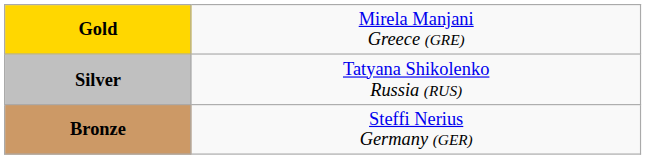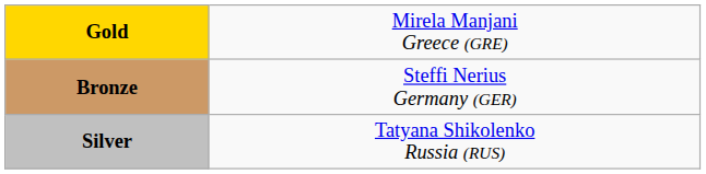rows swapped: Silver <-> Bronze
